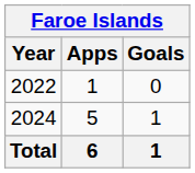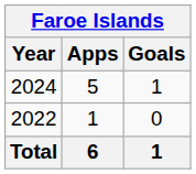rows swapped: 2022 <-> 2024
